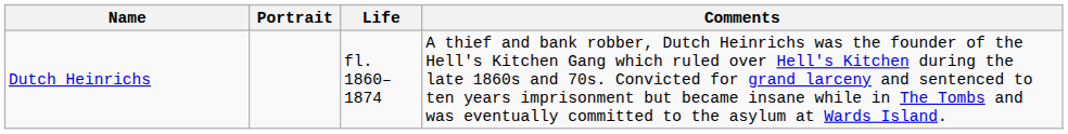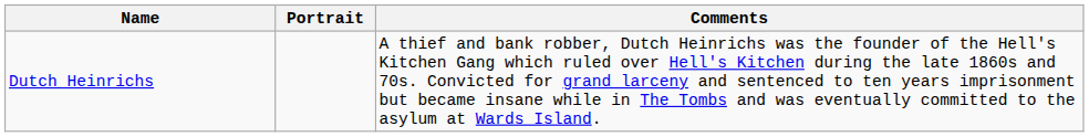- column: Life | fl. 1860–1874
